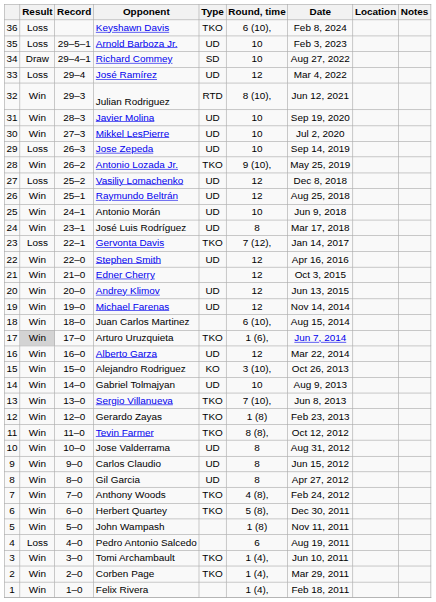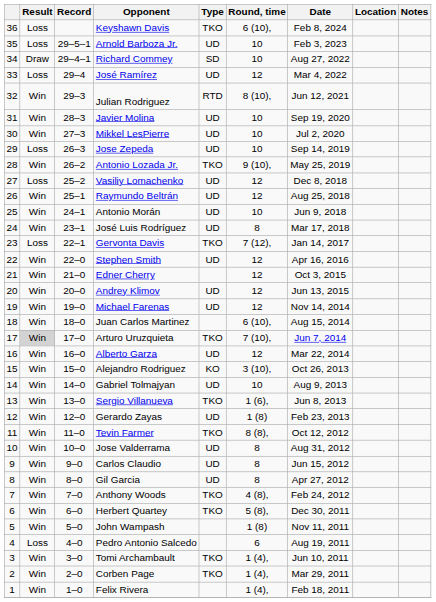Arturo Uruzquieta | Round, time: 1 (6), -> 7 (10),
Sergio Villanueva | Round, time: 7 (10), -> 1 (6),
Gerardo Zayas | Type: TKO -> UD
